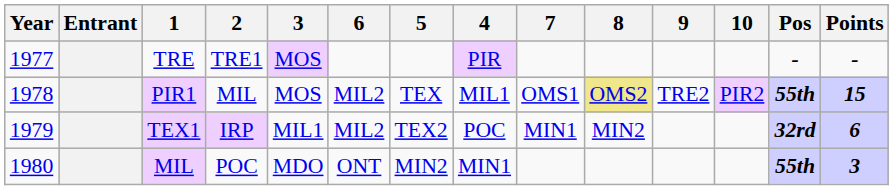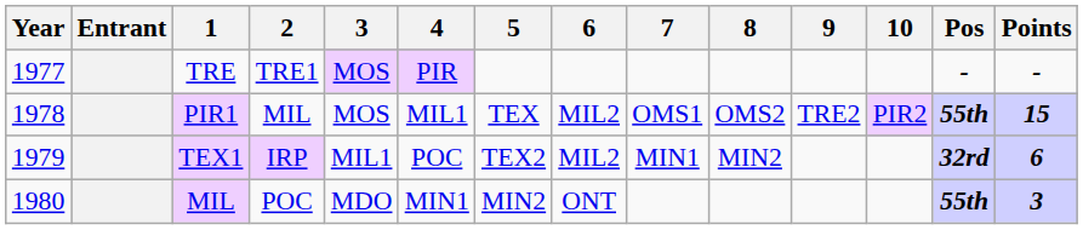columns swapped: 4 <-> 6
PIR1 | 8: khaki background -> no background
